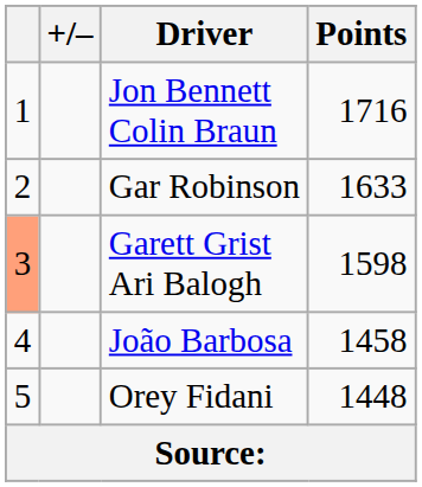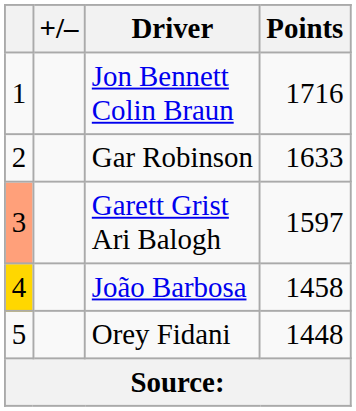Garett Grist Ari Balogh | Points: 1598 -> 1597
João Barbosa | column 1: no background -> gold background
